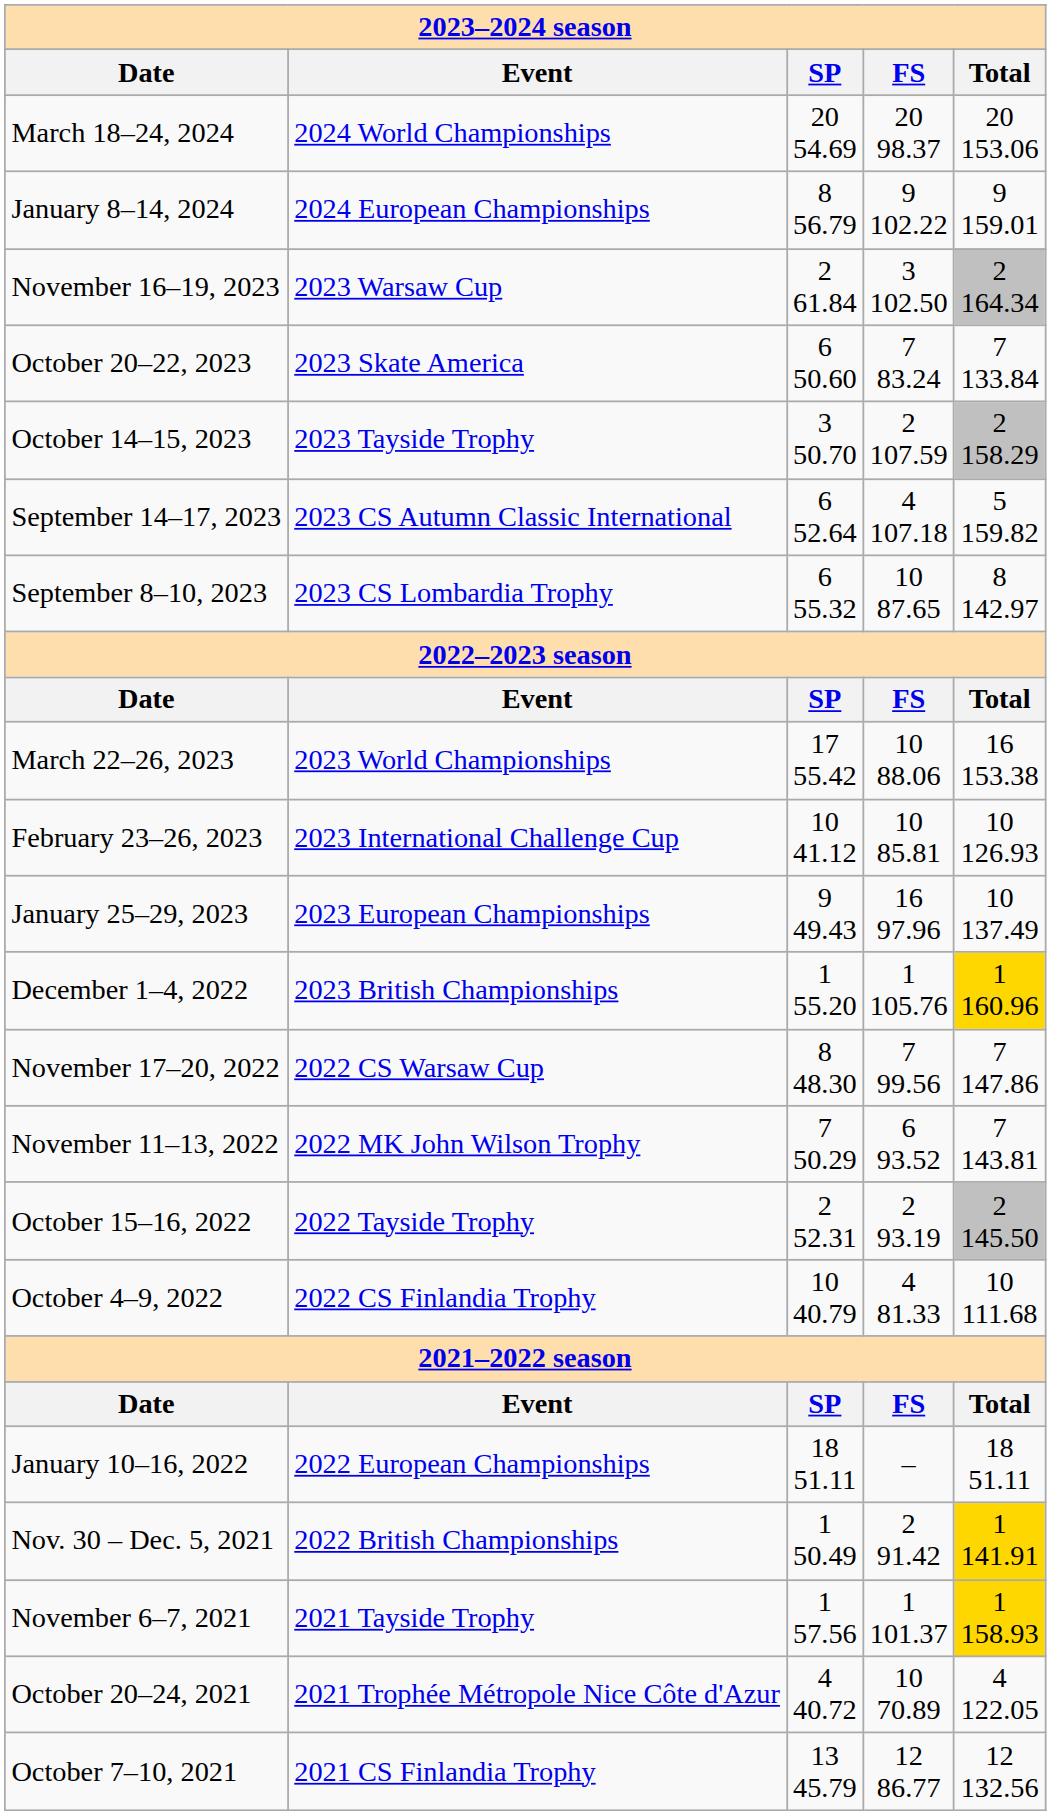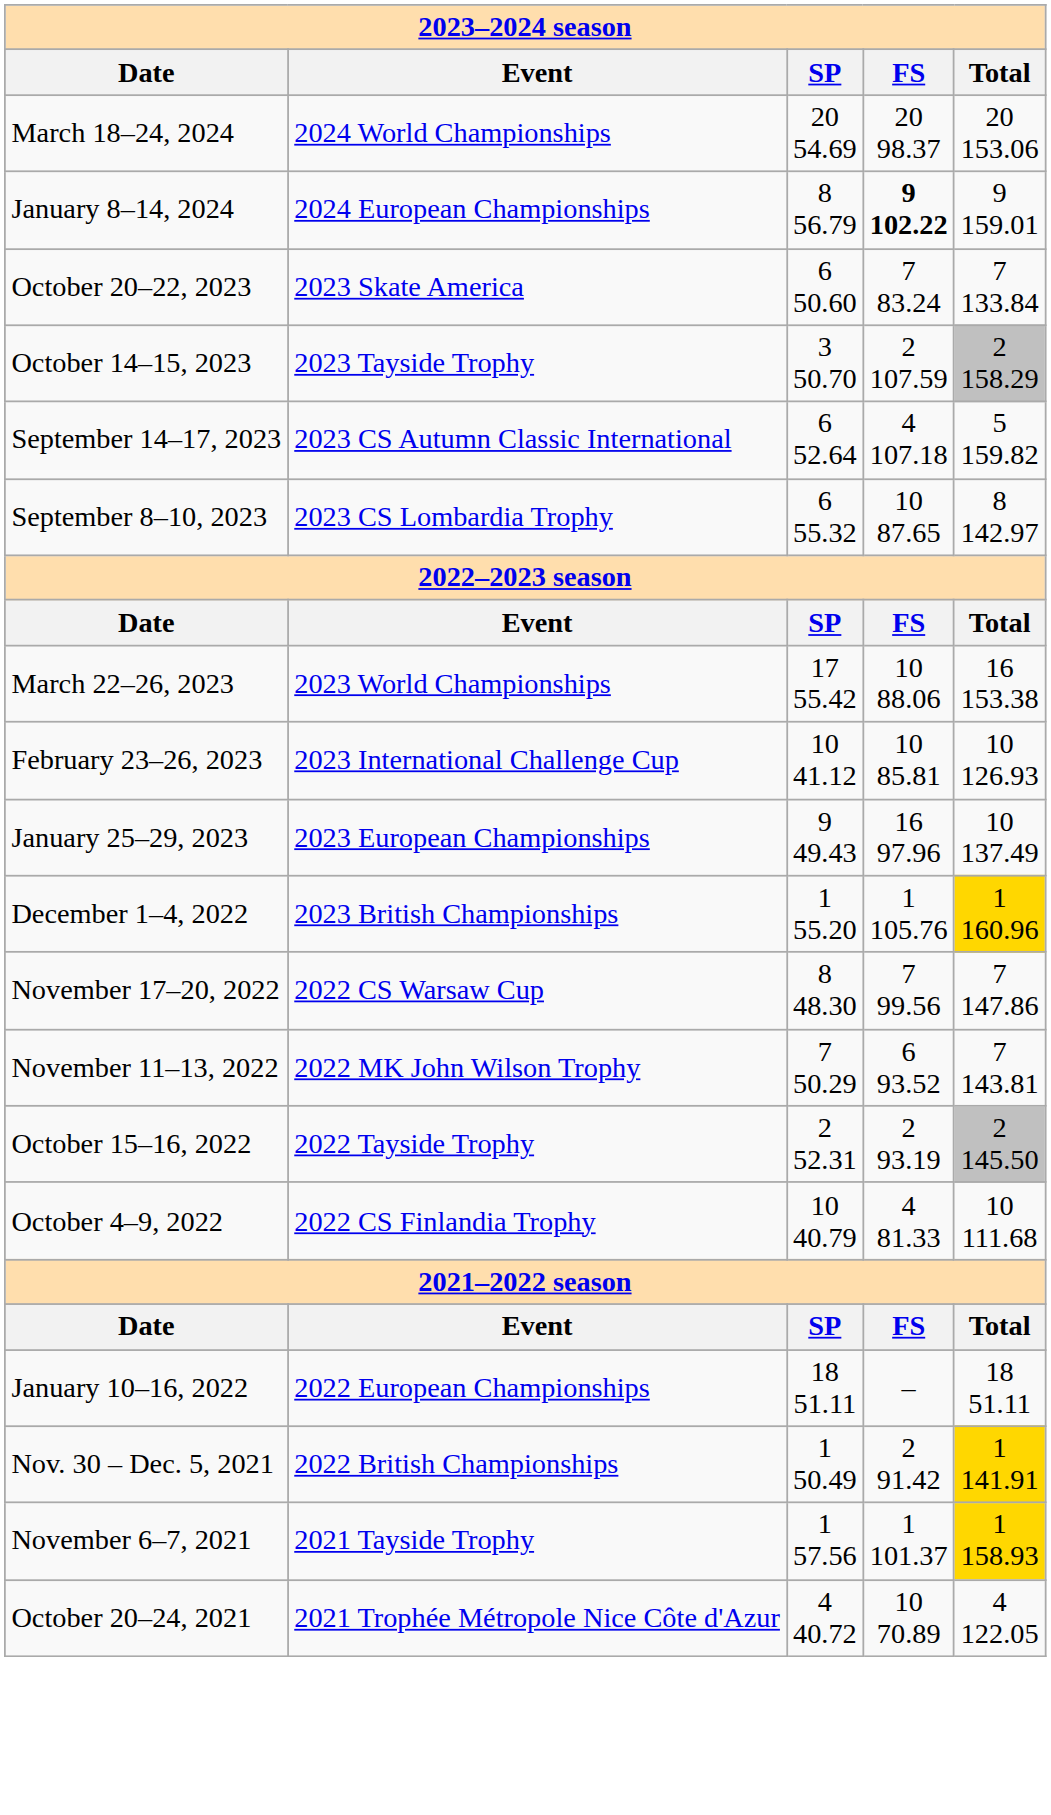January 8–14, 2024 | column 4: normal -> bold
- row: November 16–19, 2023 | 2023 Warsaw Cup | 2 61.84 | 3 102.50 | 2 164.34
- row: October 7–10, 2021 | 2021 CS Finlandia Trophy | 13 45.79 | 12 86.77 | 12 132.56
